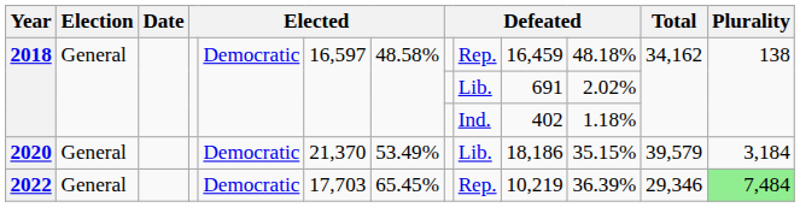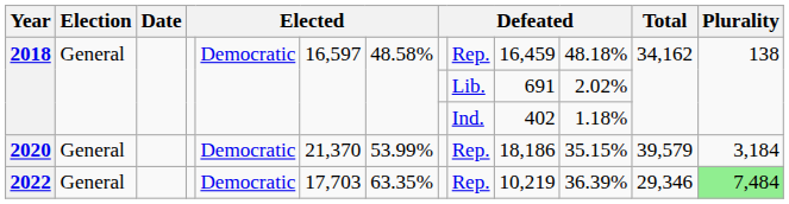2020 | column 7: 53.49% -> 53.99%
2020 | column 9: Lib. -> Rep.
2022 | column 7: 65.45% -> 63.35%
